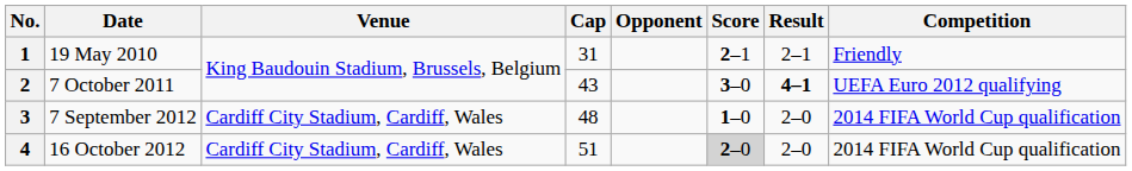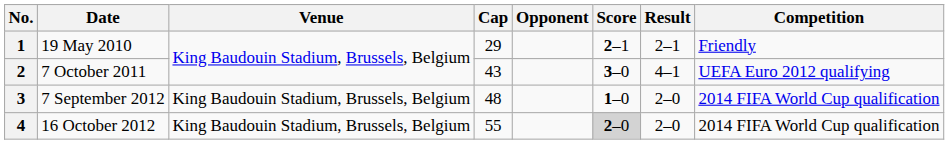1 | Cap: 31 -> 29
2 | Result: bold -> normal
3 | Venue: Cardiff City Stadium, Cardiff, Wales -> King Baudouin Stadium, Brussels, Belgium
4 | Venue: Cardiff City Stadium, Cardiff, Wales -> King Baudouin Stadium, Brussels, Belgium
4 | Cap: 51 -> 55
